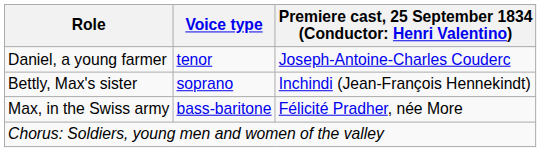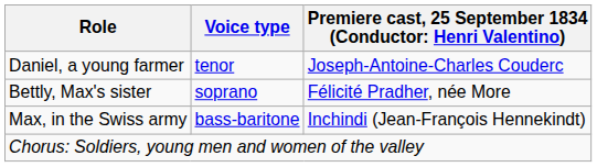Bettly, Max's sister | column 3: Inchindi (Jean-François Hennekindt) -> Félicité Pradher, née More
Max, in the Swiss army | column 3: Félicité Pradher, née More -> Inchindi (Jean-François Hennekindt)
